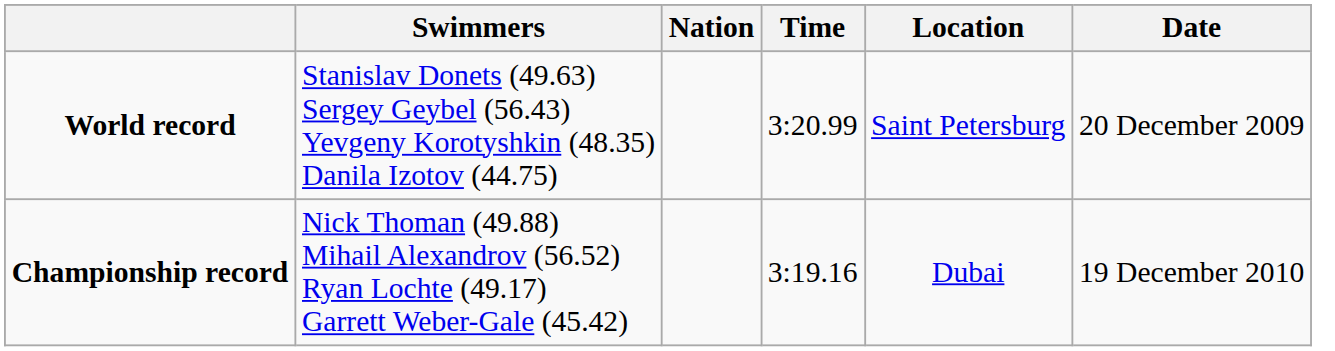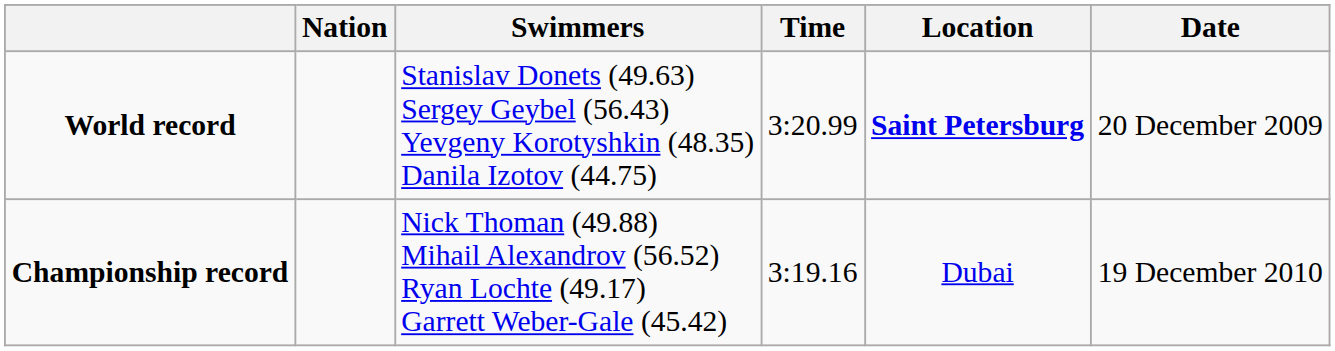columns swapped: Nation <-> Swimmers
World record | Location: normal -> bold
